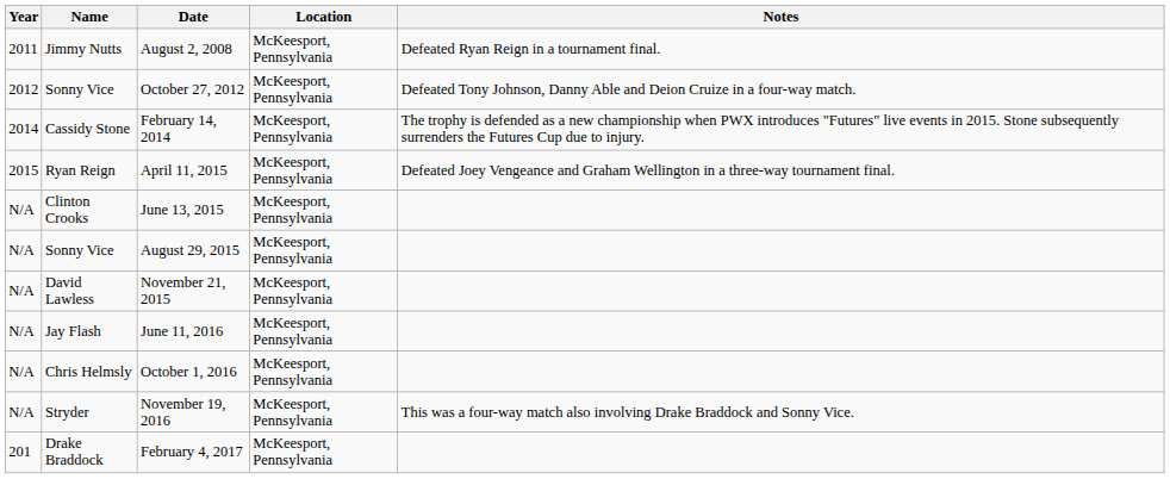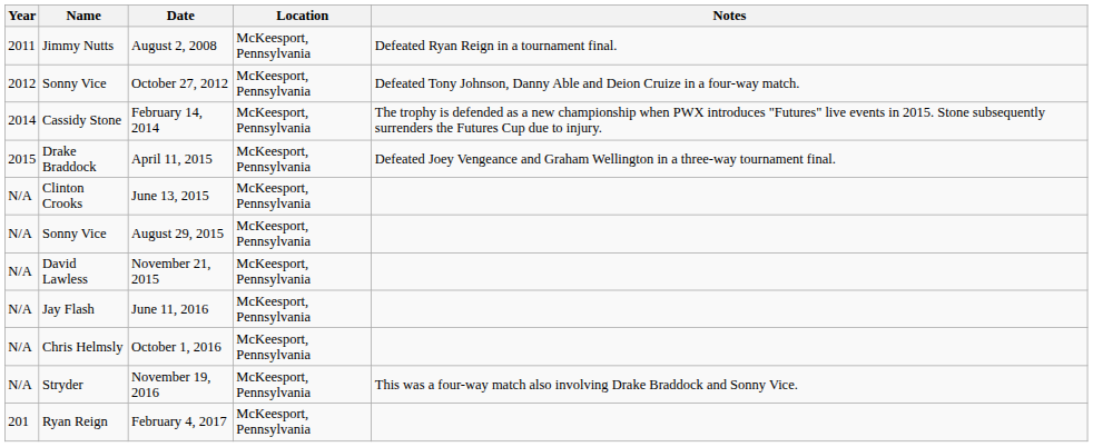April 11, 2015 | Name: Ryan Reign -> Drake Braddock
February 4, 2017 | Name: Drake Braddock -> Ryan Reign
